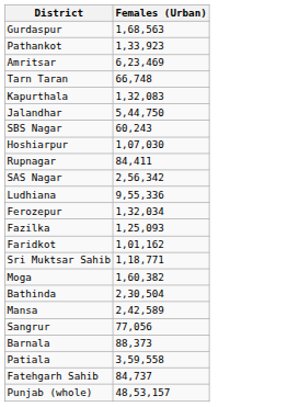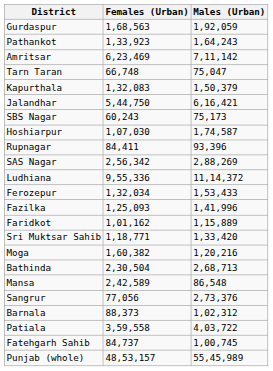+ column: Males (Urban) | 1,92,059 | 1,64,243 | 7,11,142 | 75,047 | 1,50,379 | 6,16,421 | 75,173 | 1,74,587 | 93,396 | 2,88,269 | 11,14,372 | 1,53,433 | 1,41,996 | 1,15,889 | 1,33,420 | 1,20,216 | 2,68,713 | 86,548 | 2,73,376 | 1,02,312 | 4,03,722 | 1,00,745 | 55,45,989
